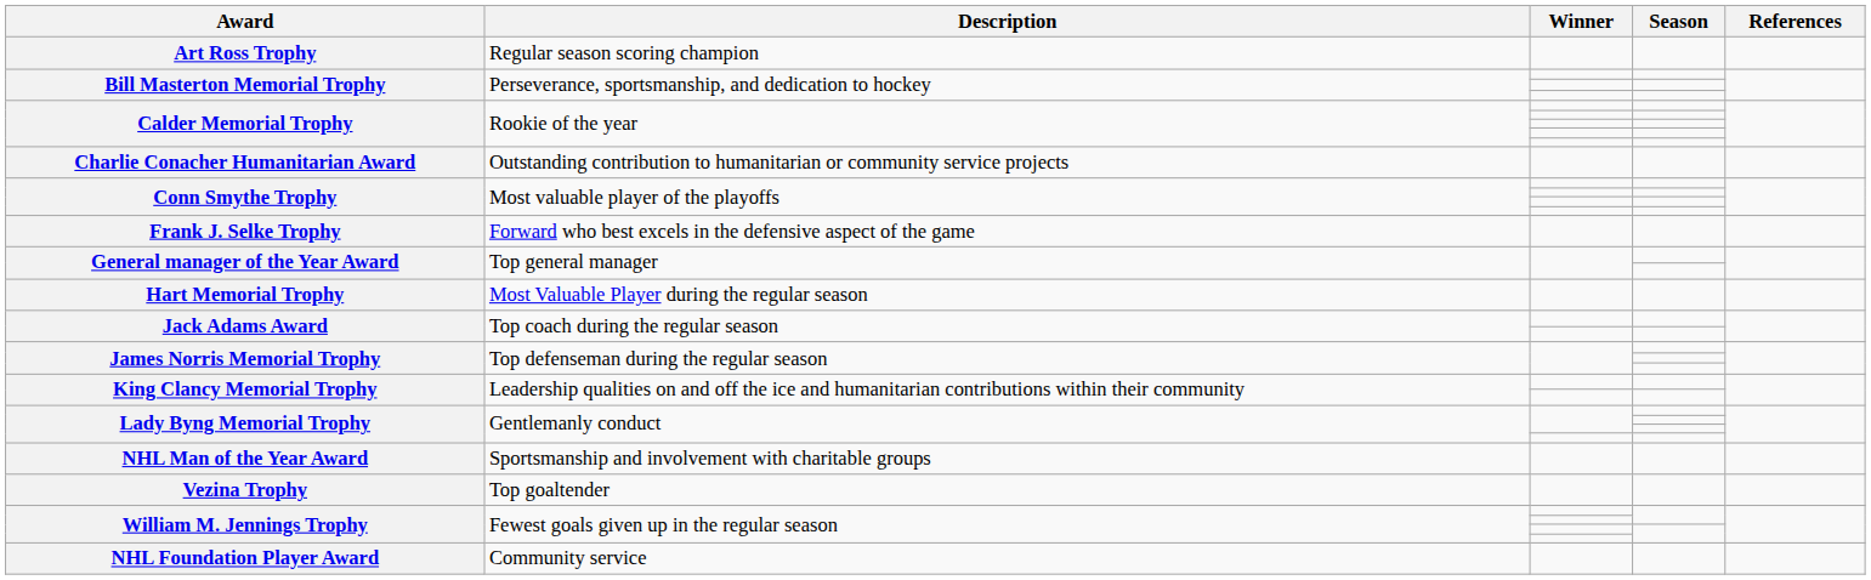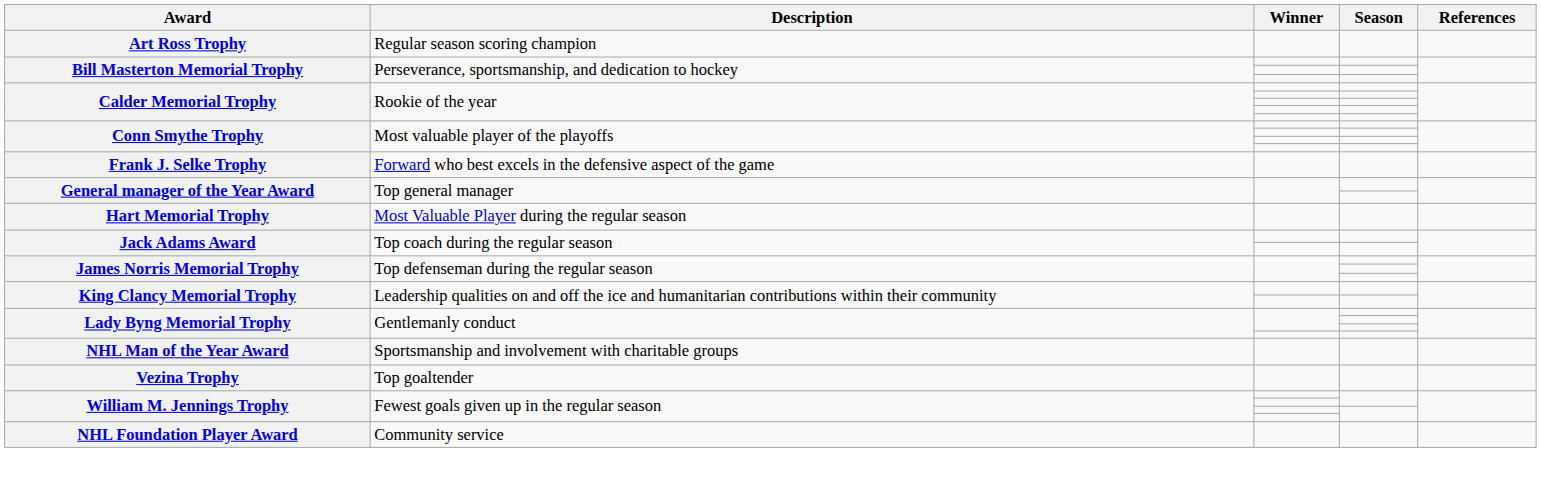- row: Charlie Conacher Humanitarian Award | Outstanding contribution to humanitarian or community service projects
